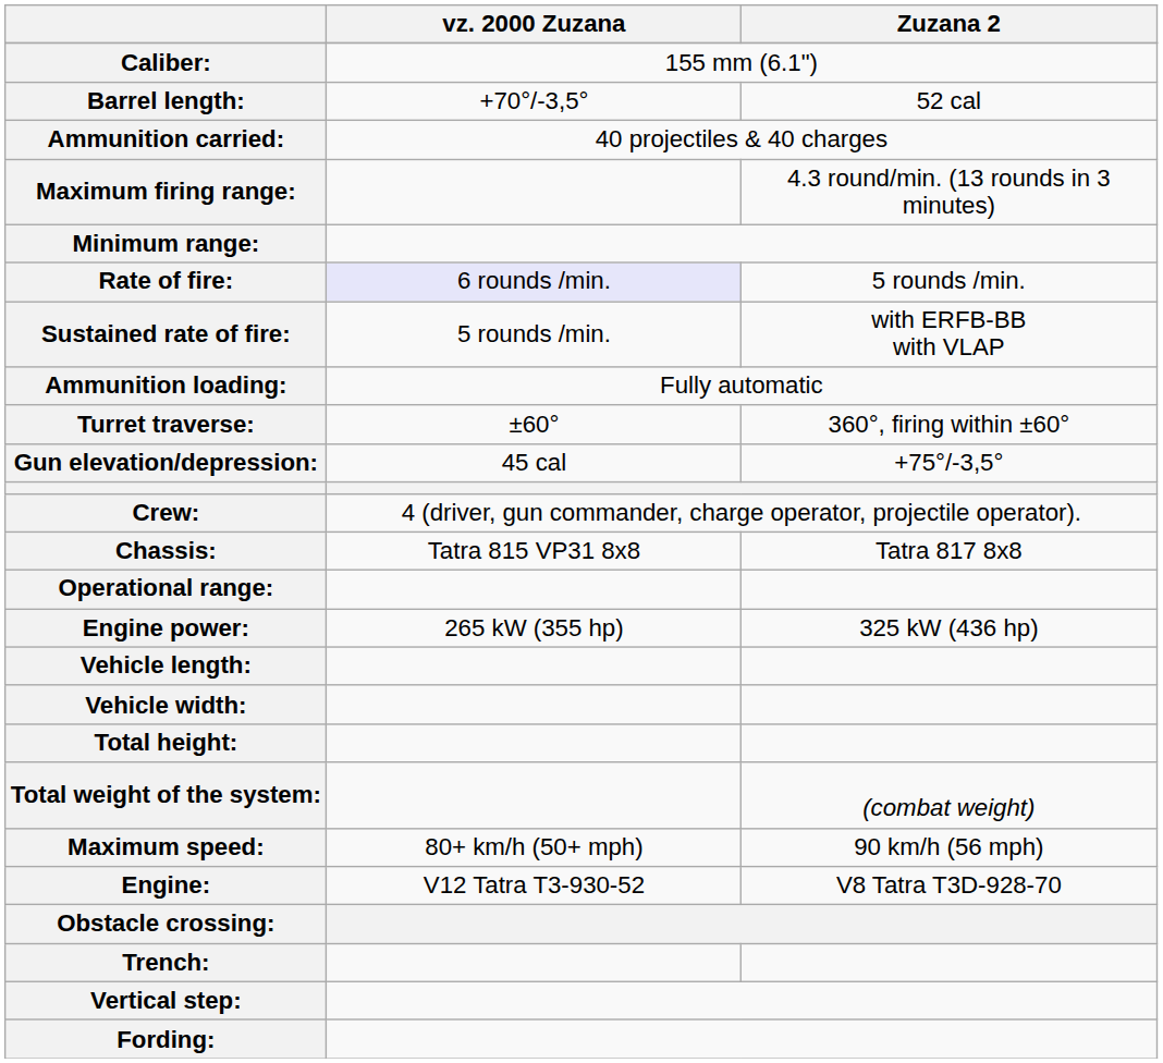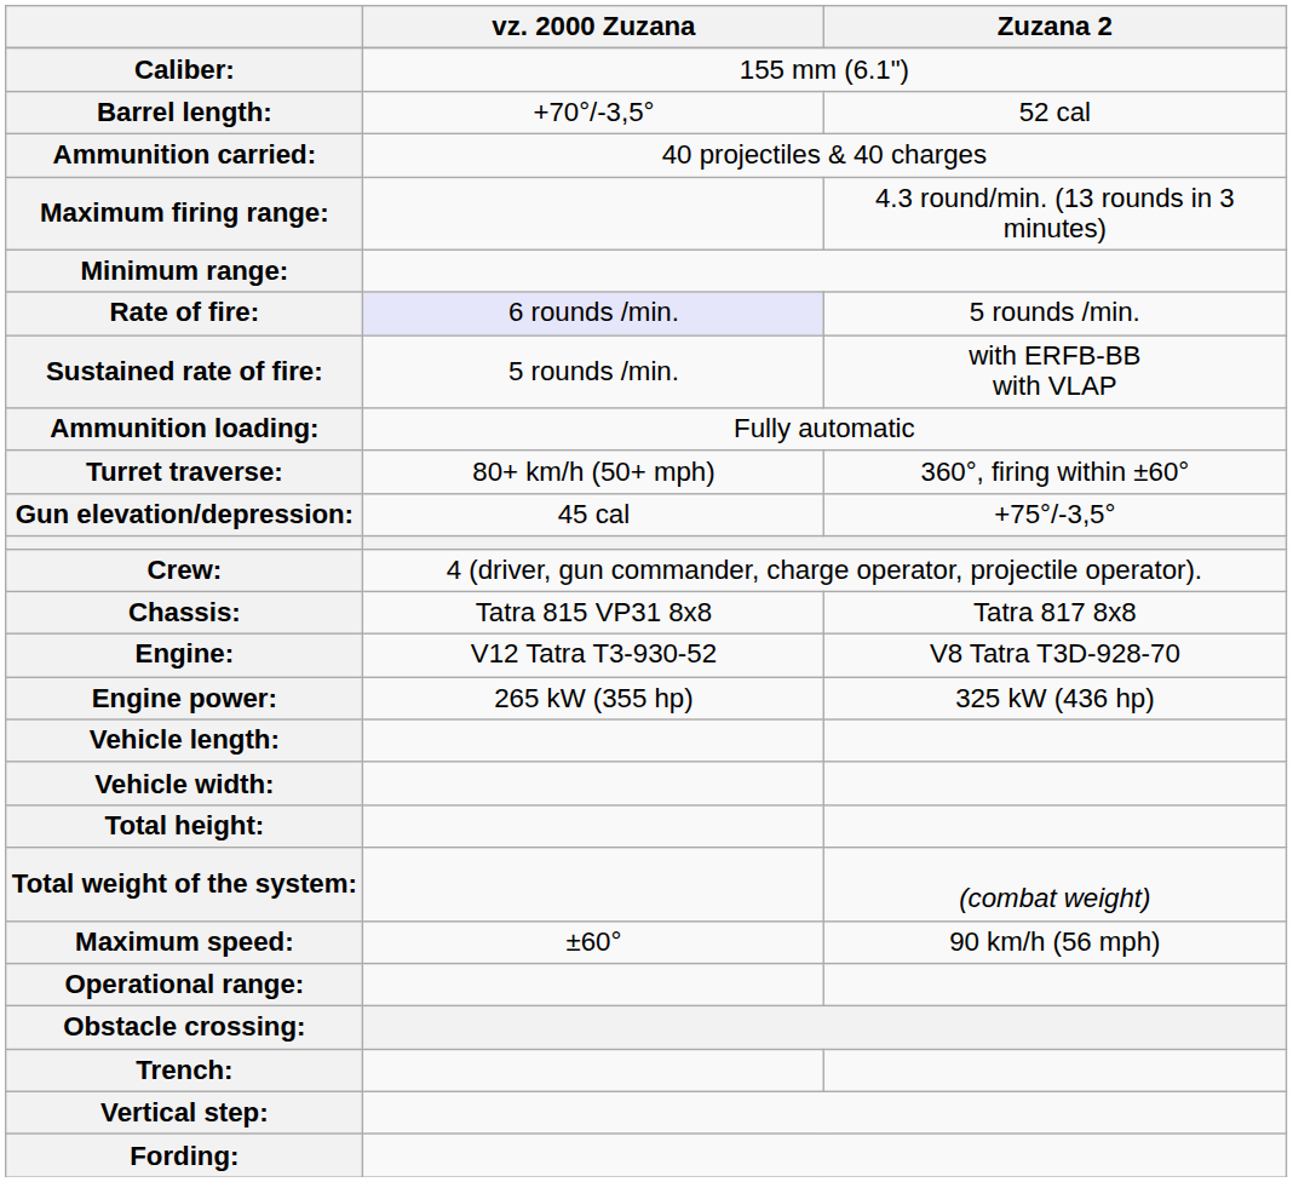Turret traverse: | vz. 2000 Zuzana: ±60° -> 80+ km/h (50+ mph)
rows swapped: Engine: <-> Operational range:
Maximum speed: | vz. 2000 Zuzana: 80+ km/h (50+ mph) -> ±60°
